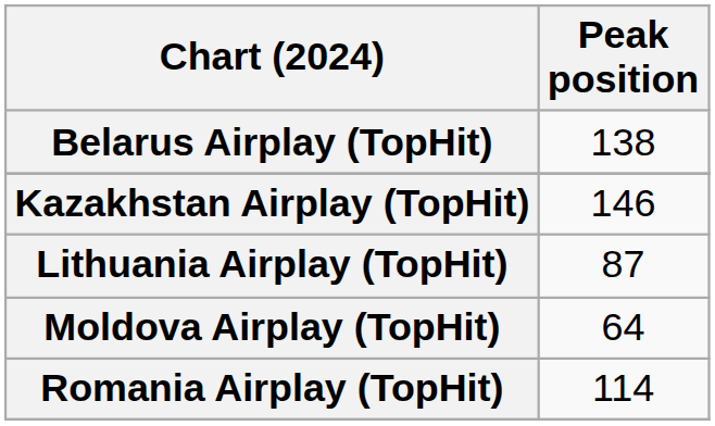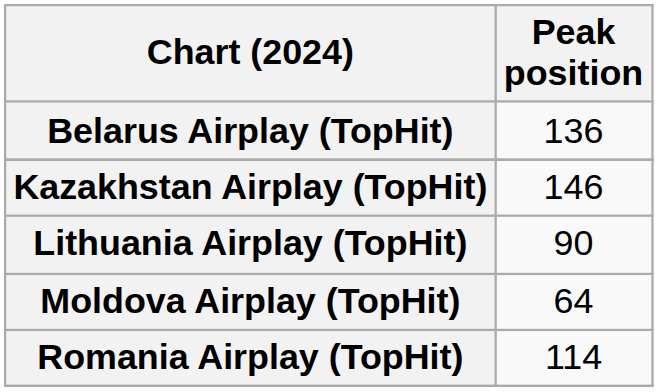Belarus Airplay (TopHit) | Peak position: 138 -> 136
Lithuania Airplay (TopHit) | Peak position: 87 -> 90
